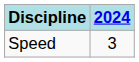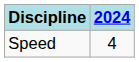Speed | 2024: 3 -> 4
